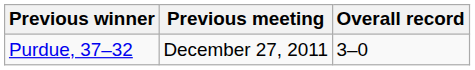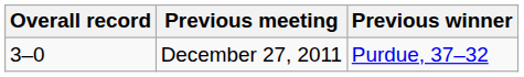columns swapped: Overall record <-> Previous winner
